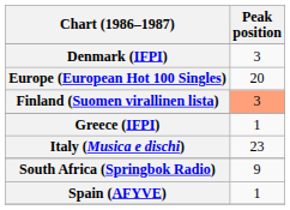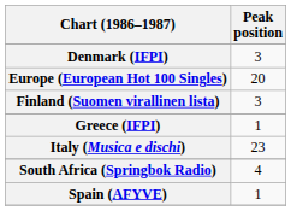Finland (Suomen virallinen lista) | Peak position: lightsalmon background -> no background
South Africa (Springbok Radio) | Peak position: 9 -> 4
